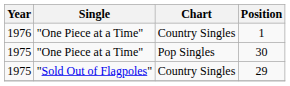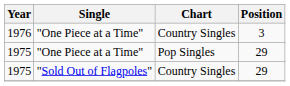"One Piece at a Time" / Country Singles | Position: 1 -> 3
"One Piece at a Time" / Pop Singles | Position: 30 -> 29
